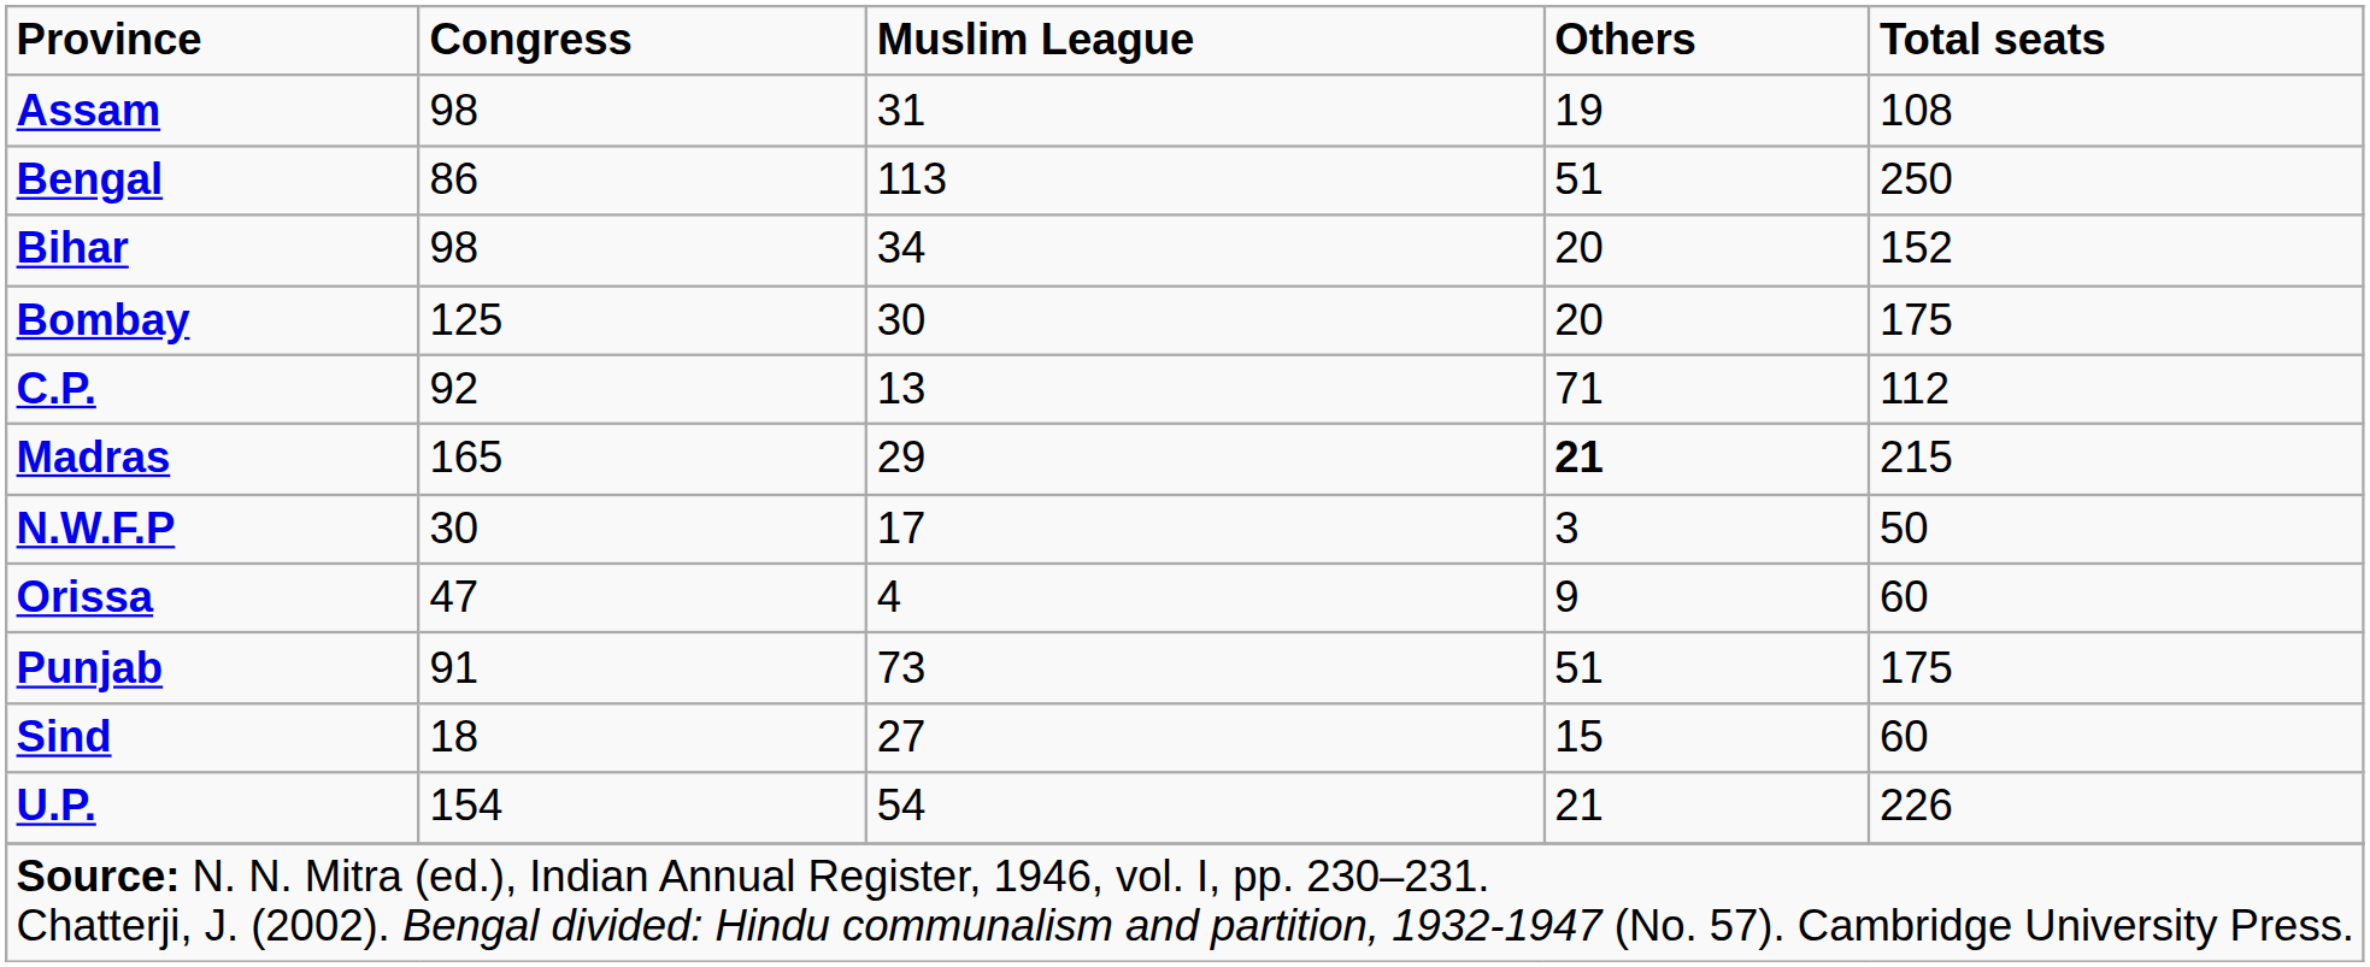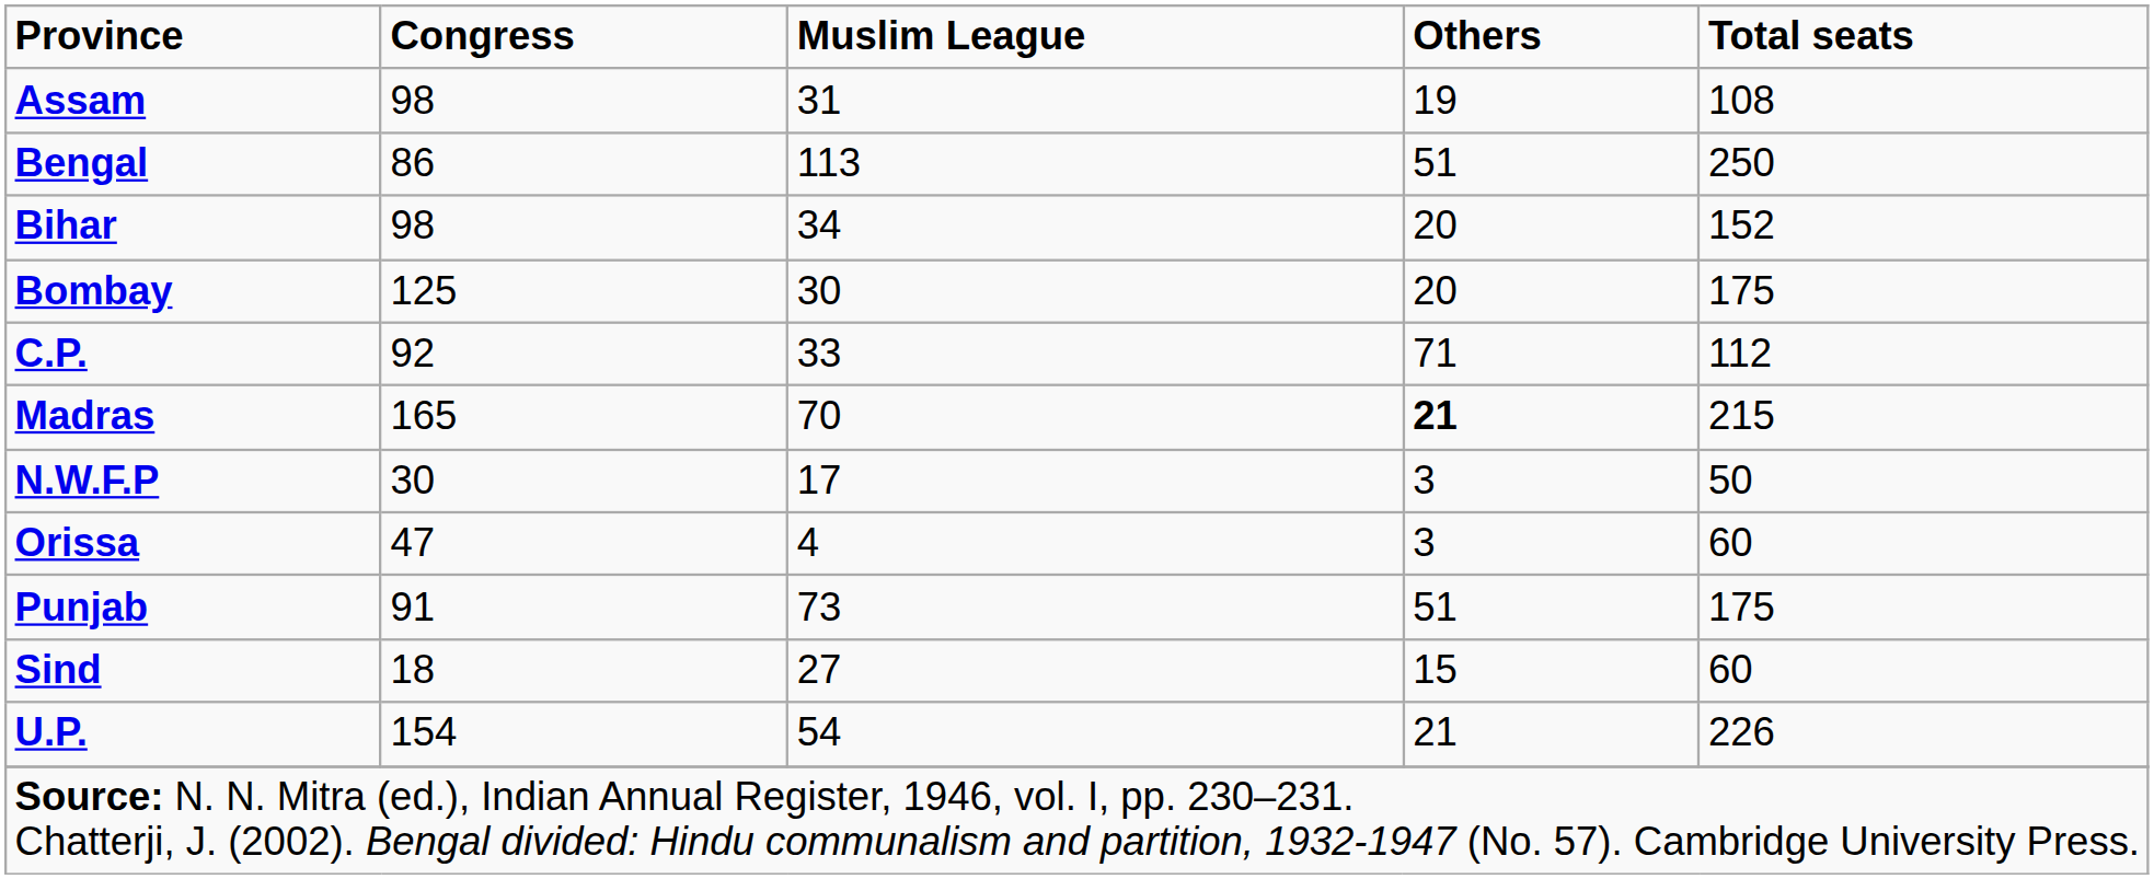C.P. | Muslim League: 13 -> 33
Madras | Muslim League: 29 -> 70
Orissa | Others: 9 -> 3
